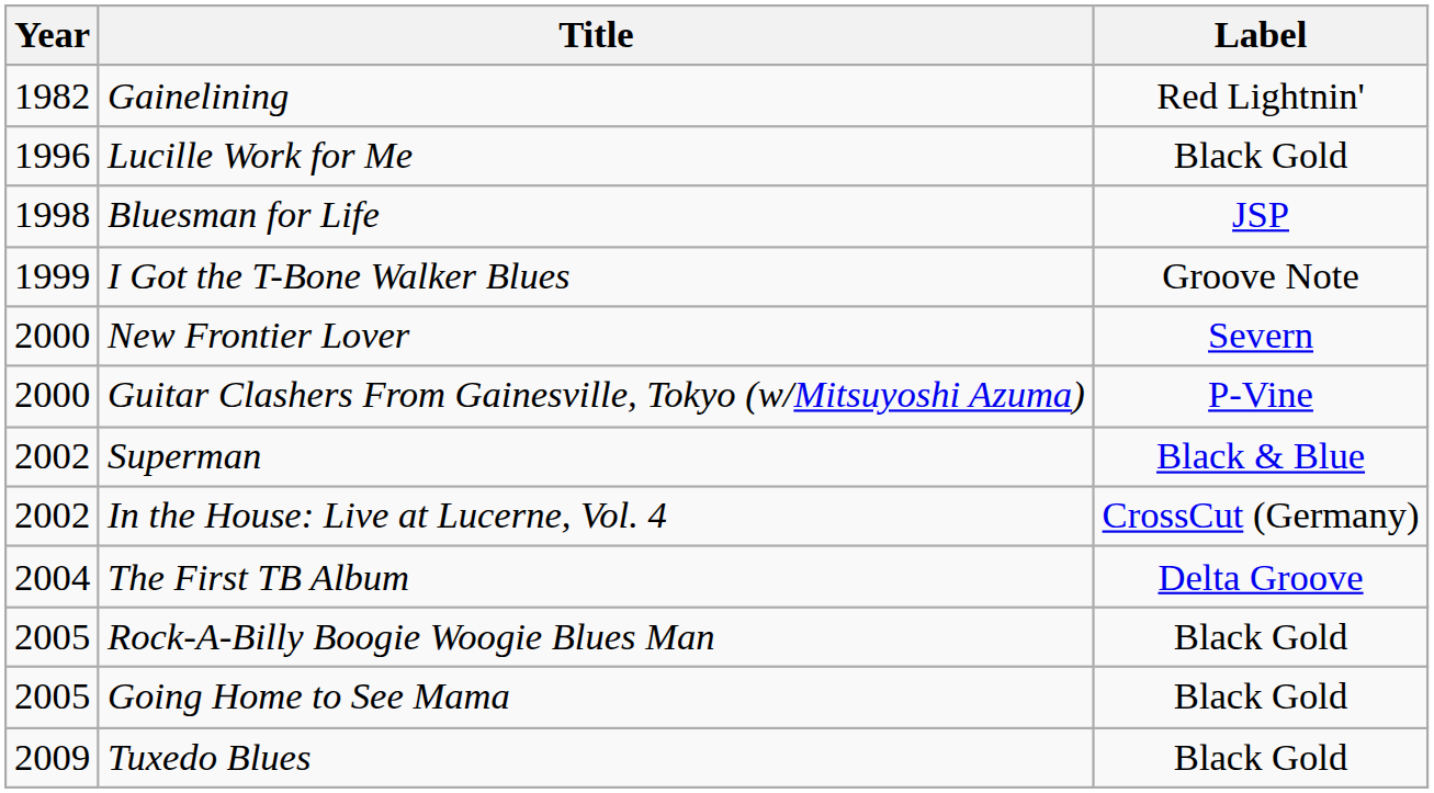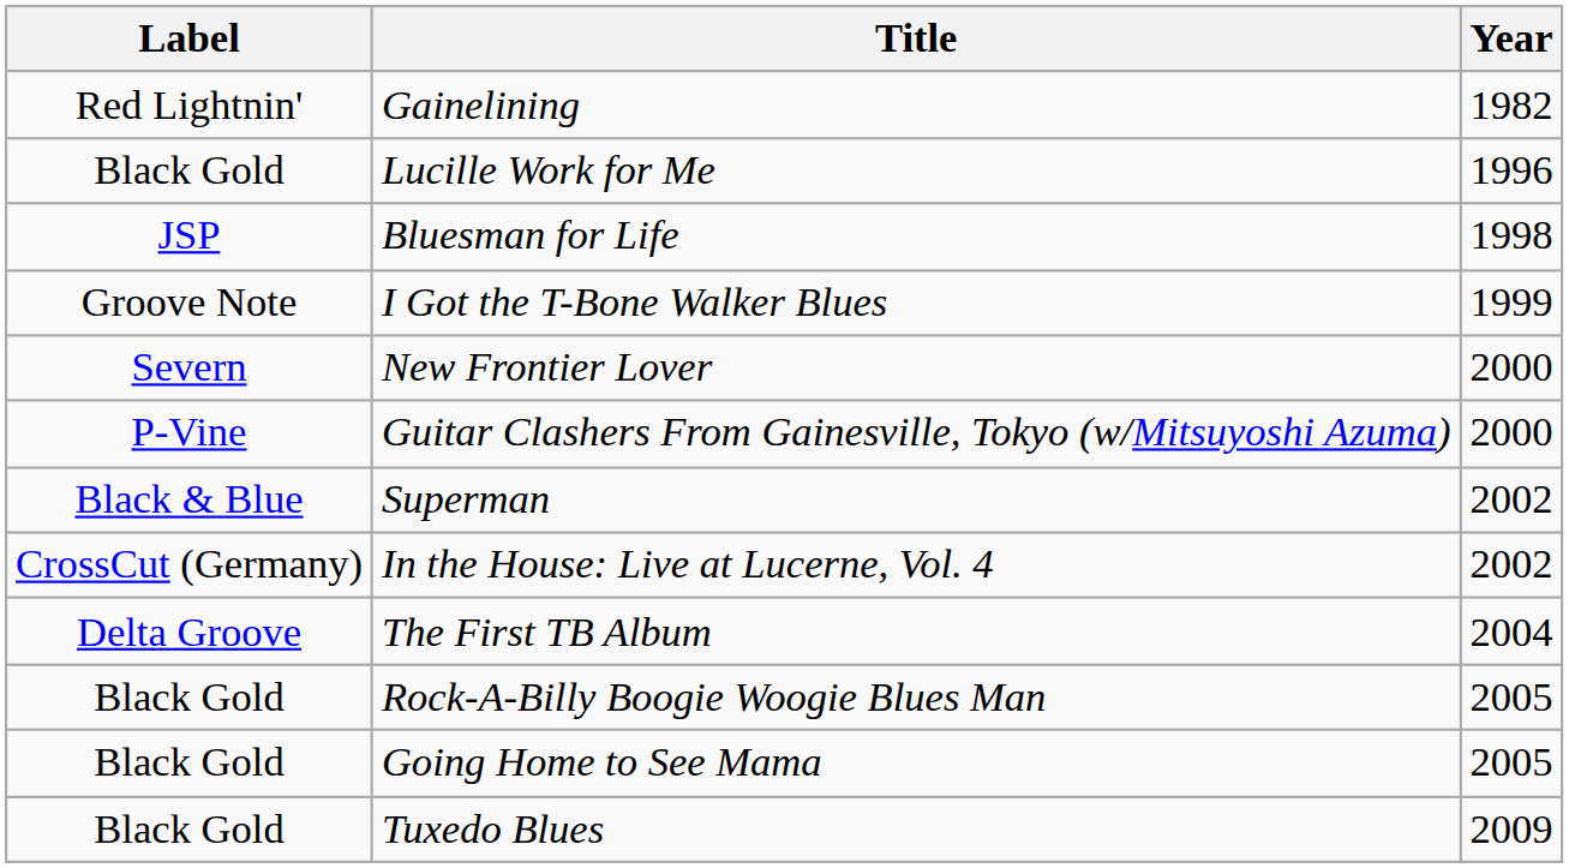columns swapped: Year <-> Label
